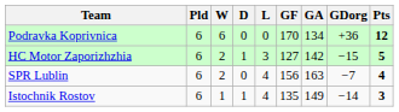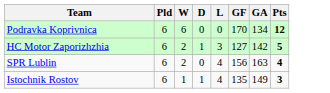- column: GDorg | +36 | −15 | −7 | −14
